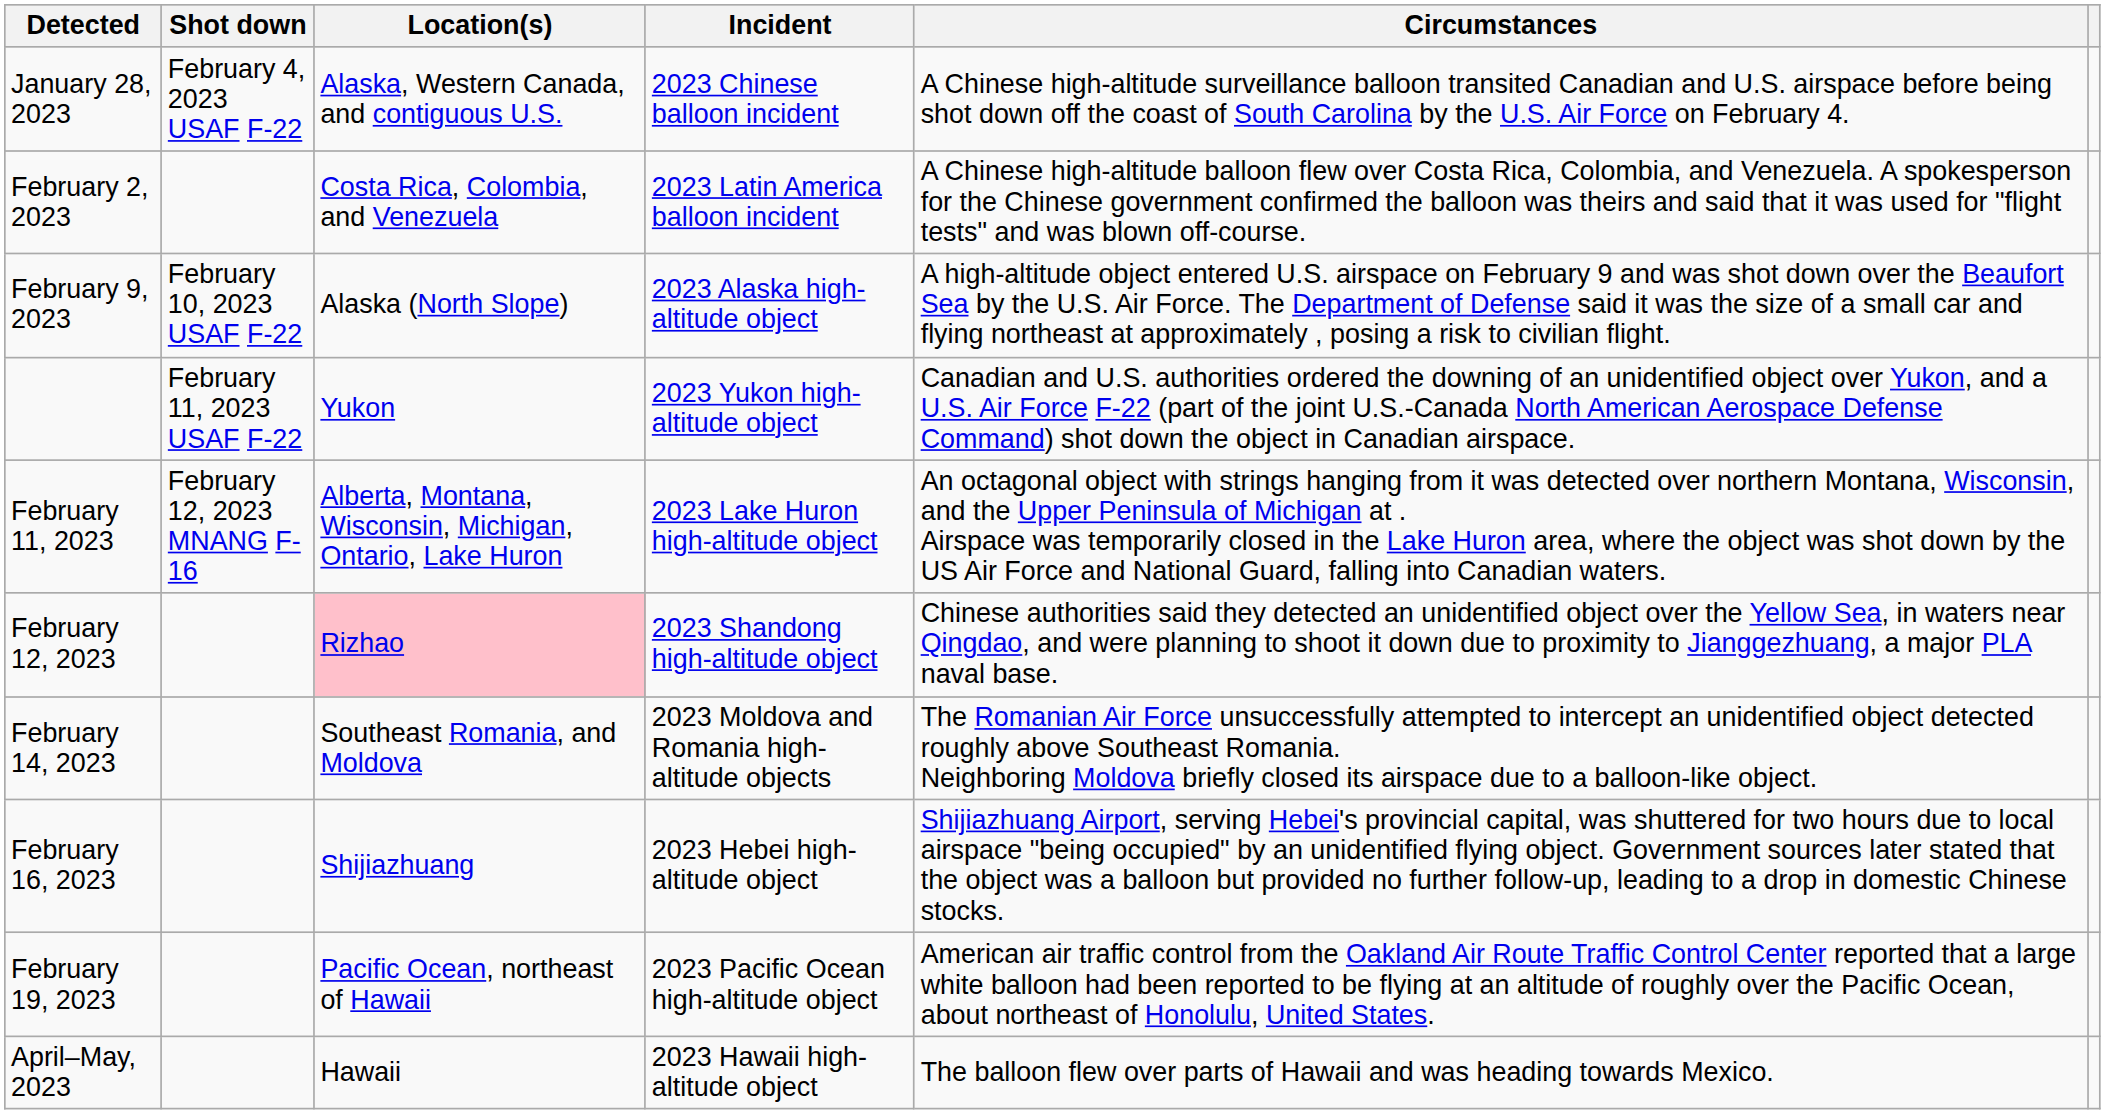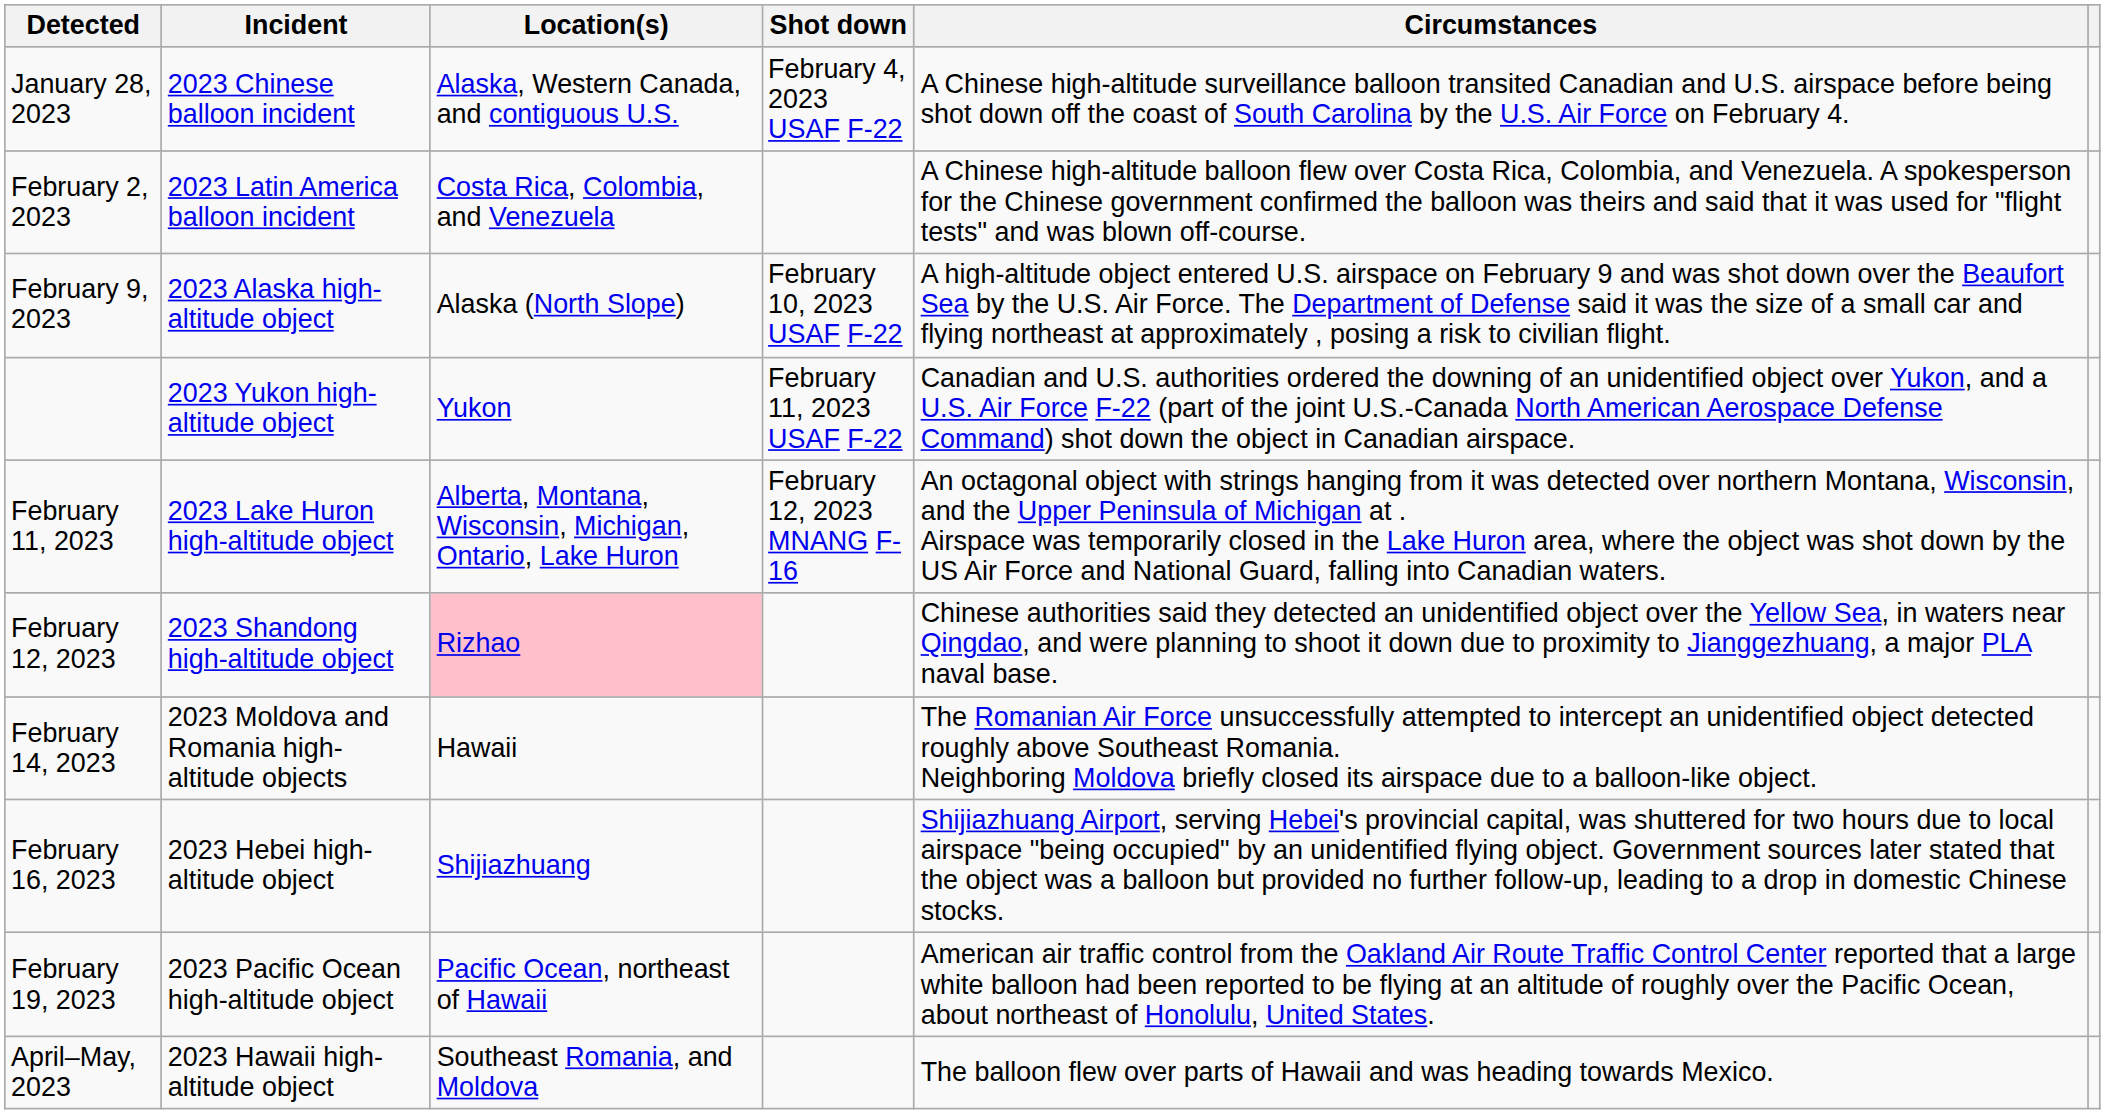columns swapped: Shot down <-> Incident
February 14, 2023 | Location(s): Southeast Romania, and Moldova -> Hawaii
April–May, 2023 | Location(s): Hawaii -> Southeast Romania, and Moldova
